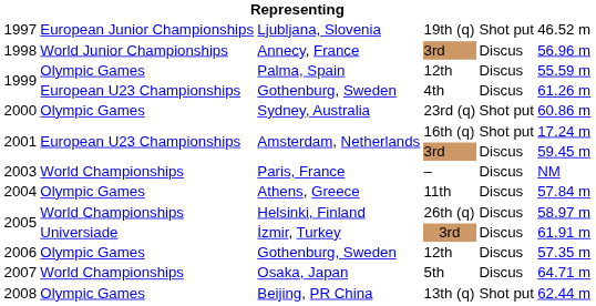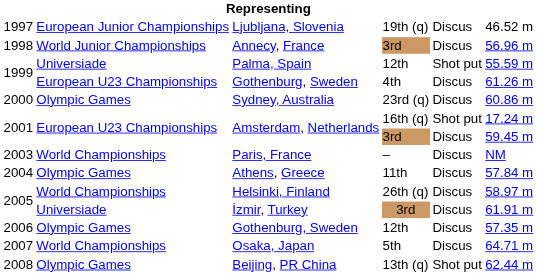Ljubljana, Slovenia | column 5: Shot put -> Discus
Palma, Spain | column 2: Olympic Games -> Universiade
Palma, Spain | column 5: Discus -> Shot put
Sydney, Australia | column 5: Shot put -> Discus
